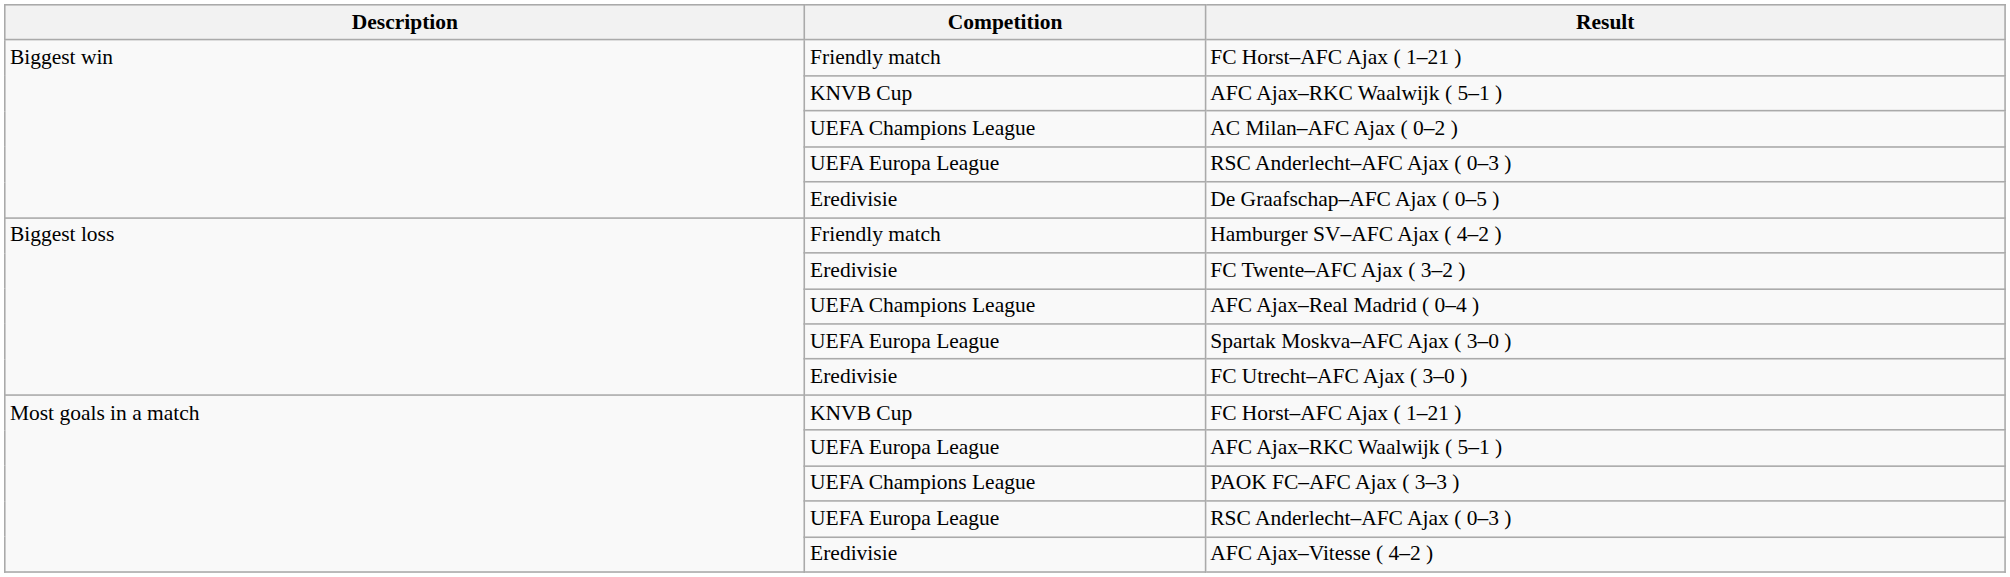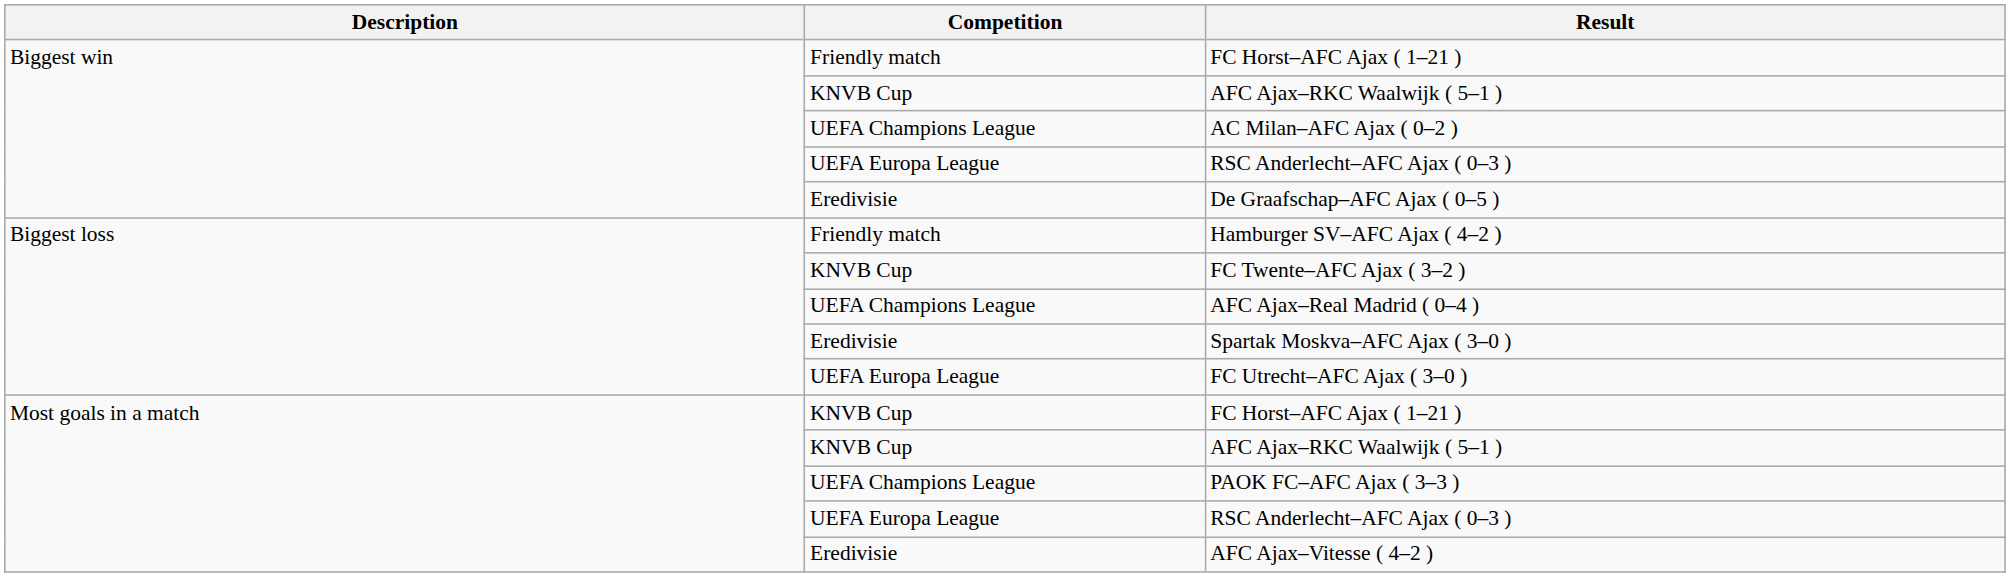FC Twente–AFC Ajax ( 3–2 ) | Competition: Eredivisie -> KNVB Cup
Spartak Moskva–AFC Ajax ( 3–0 ) | Competition: UEFA Europa League -> Eredivisie
FC Utrecht–AFC Ajax ( 3–0 ) | Competition: Eredivisie -> UEFA Europa League
Most goals in a match / AFC Ajax–RKC Waalwijk ( 5–1 ) | Competition: UEFA Europa League -> KNVB Cup
